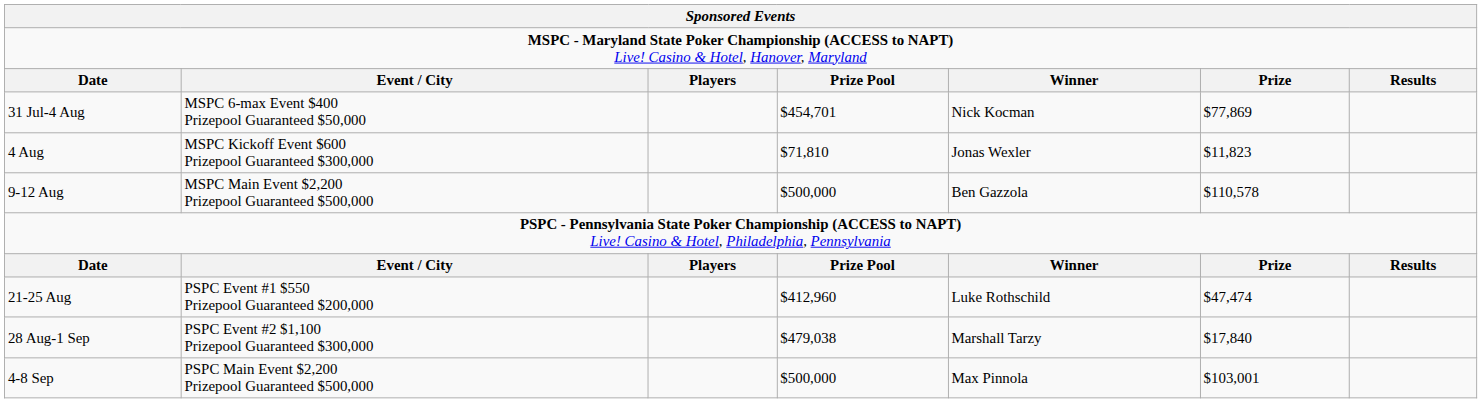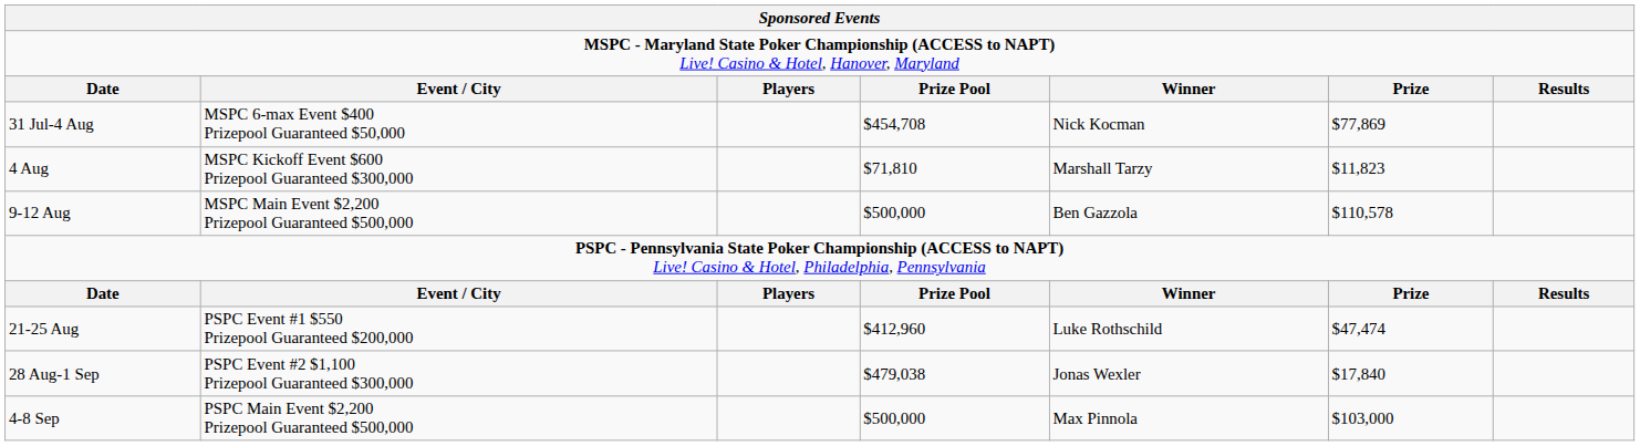31 Jul-4 Aug | column 4: $454,701 -> $454,708
4 Aug | column 5: Jonas Wexler -> Marshall Tarzy
28 Aug-1 Sep | column 5: Marshall Tarzy -> Jonas Wexler
4-8 Sep | column 6: $103,001 -> $103,000
